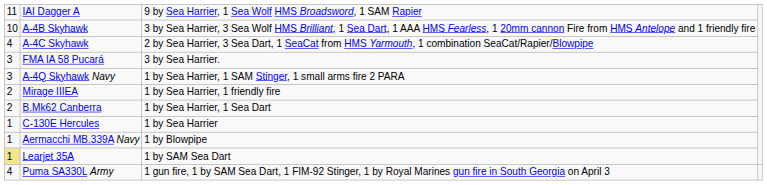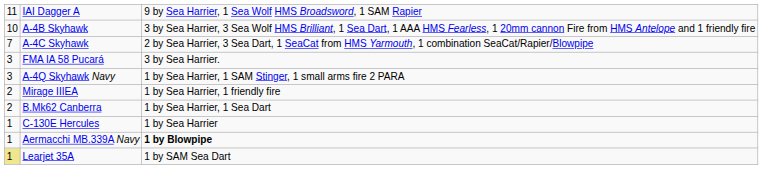A-4C Skyhawk | column 1: 4 -> 7
Aermacchi MB.339A Navy | column 3: normal -> bold
- row: 4 | Puma SA330L Army | 1 gun fire, 1 by SAM Sea Dart, 1 FIM-92 Stinger, 1 by Royal Marines gun fire in South Georgia on April 3
